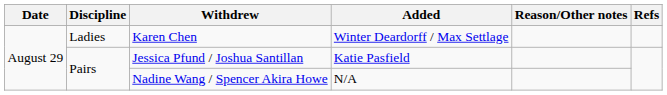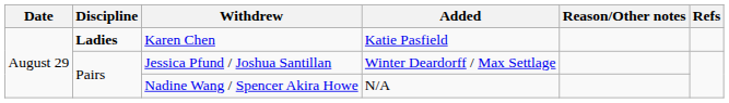Karen Chen | Discipline: normal -> bold
Karen Chen | Added: Winter Deardorff / Max Settlage -> Katie Pasfield
Jessica Pfund / Joshua Santillan | Added: Katie Pasfield -> Winter Deardorff / Max Settlage
